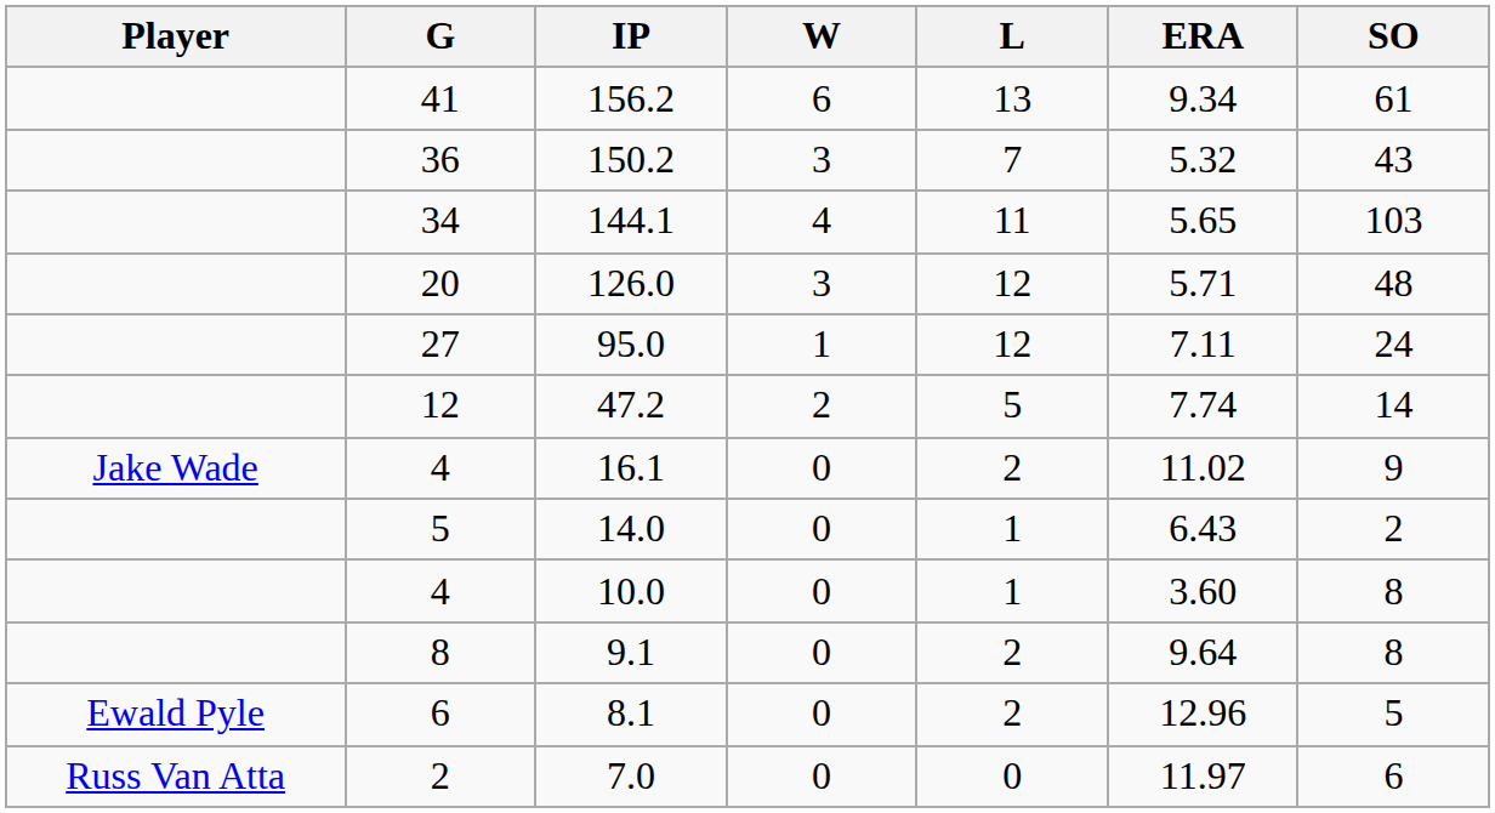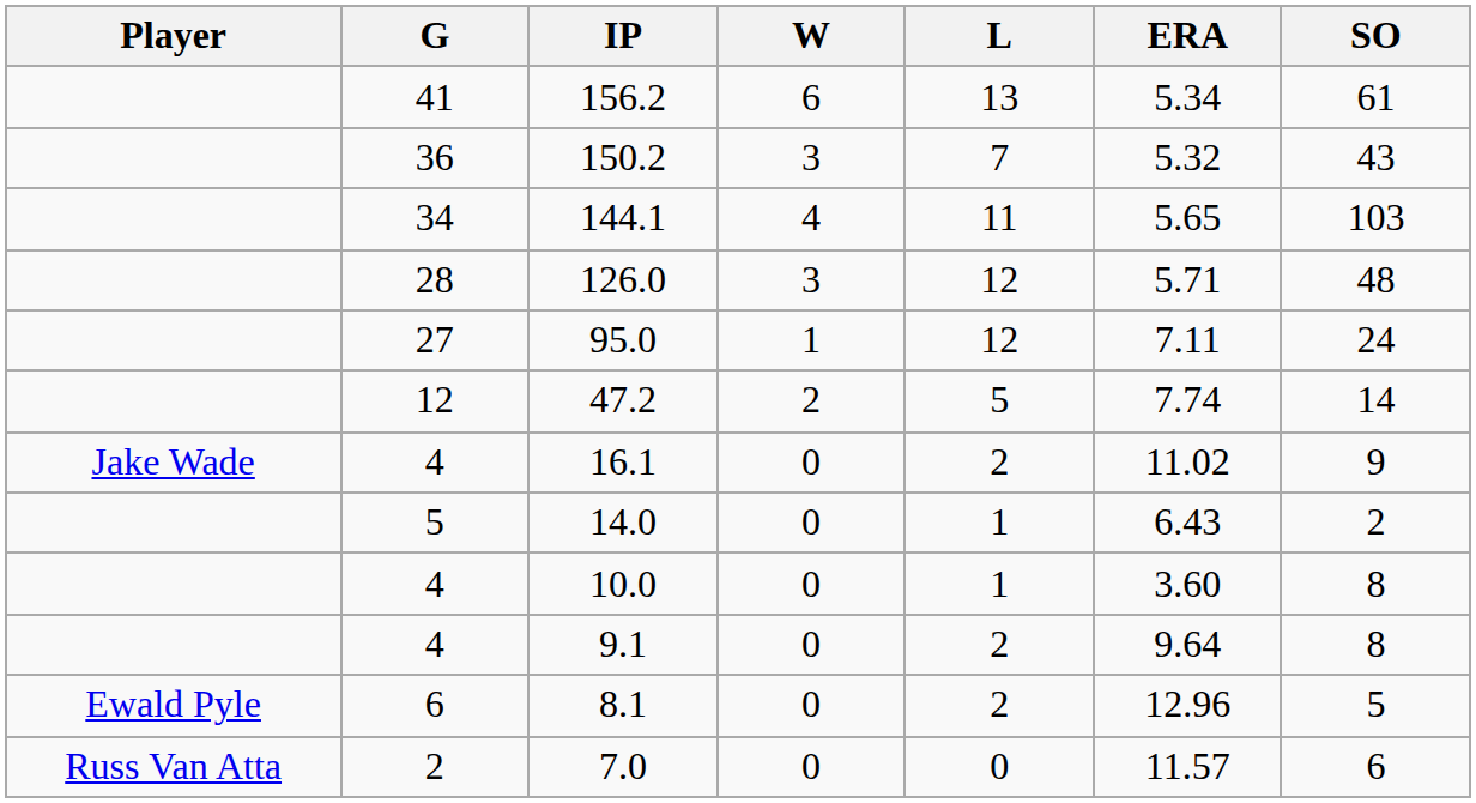156.2 | ERA: 9.34 -> 5.34
126.0 | G: 20 -> 28
9.1 | G: 8 -> 4
7.0 | ERA: 11.97 -> 11.57
